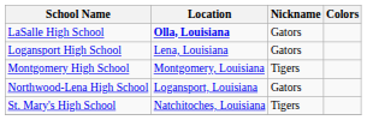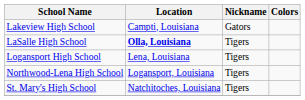+ row: Lakeview High School | Campti, Louisiana | Gators
LaSalle High School | Nickname: Gators -> Tigers
Logansport High School | Nickname: Gators -> Tigers
- row: Montgomery High School | Montgomery, Louisiana | Tigers
Northwood-Lena High School | Nickname: Gators -> Tigers
